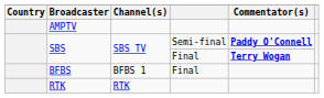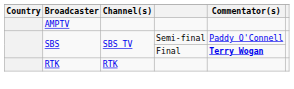SBS / Semi-final | Commentator(s): bold -> normal
- row: BFBS | BFBS 1 | Final
